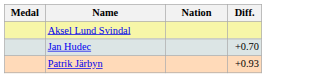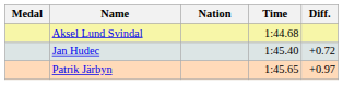+ column: Time | 1:44.68 | 1:45.40 | 1:45.65
Jan Hudec | Diff.: +0.70 -> +0.72
Patrik Järbyn | Diff.: +0.93 -> +0.97
